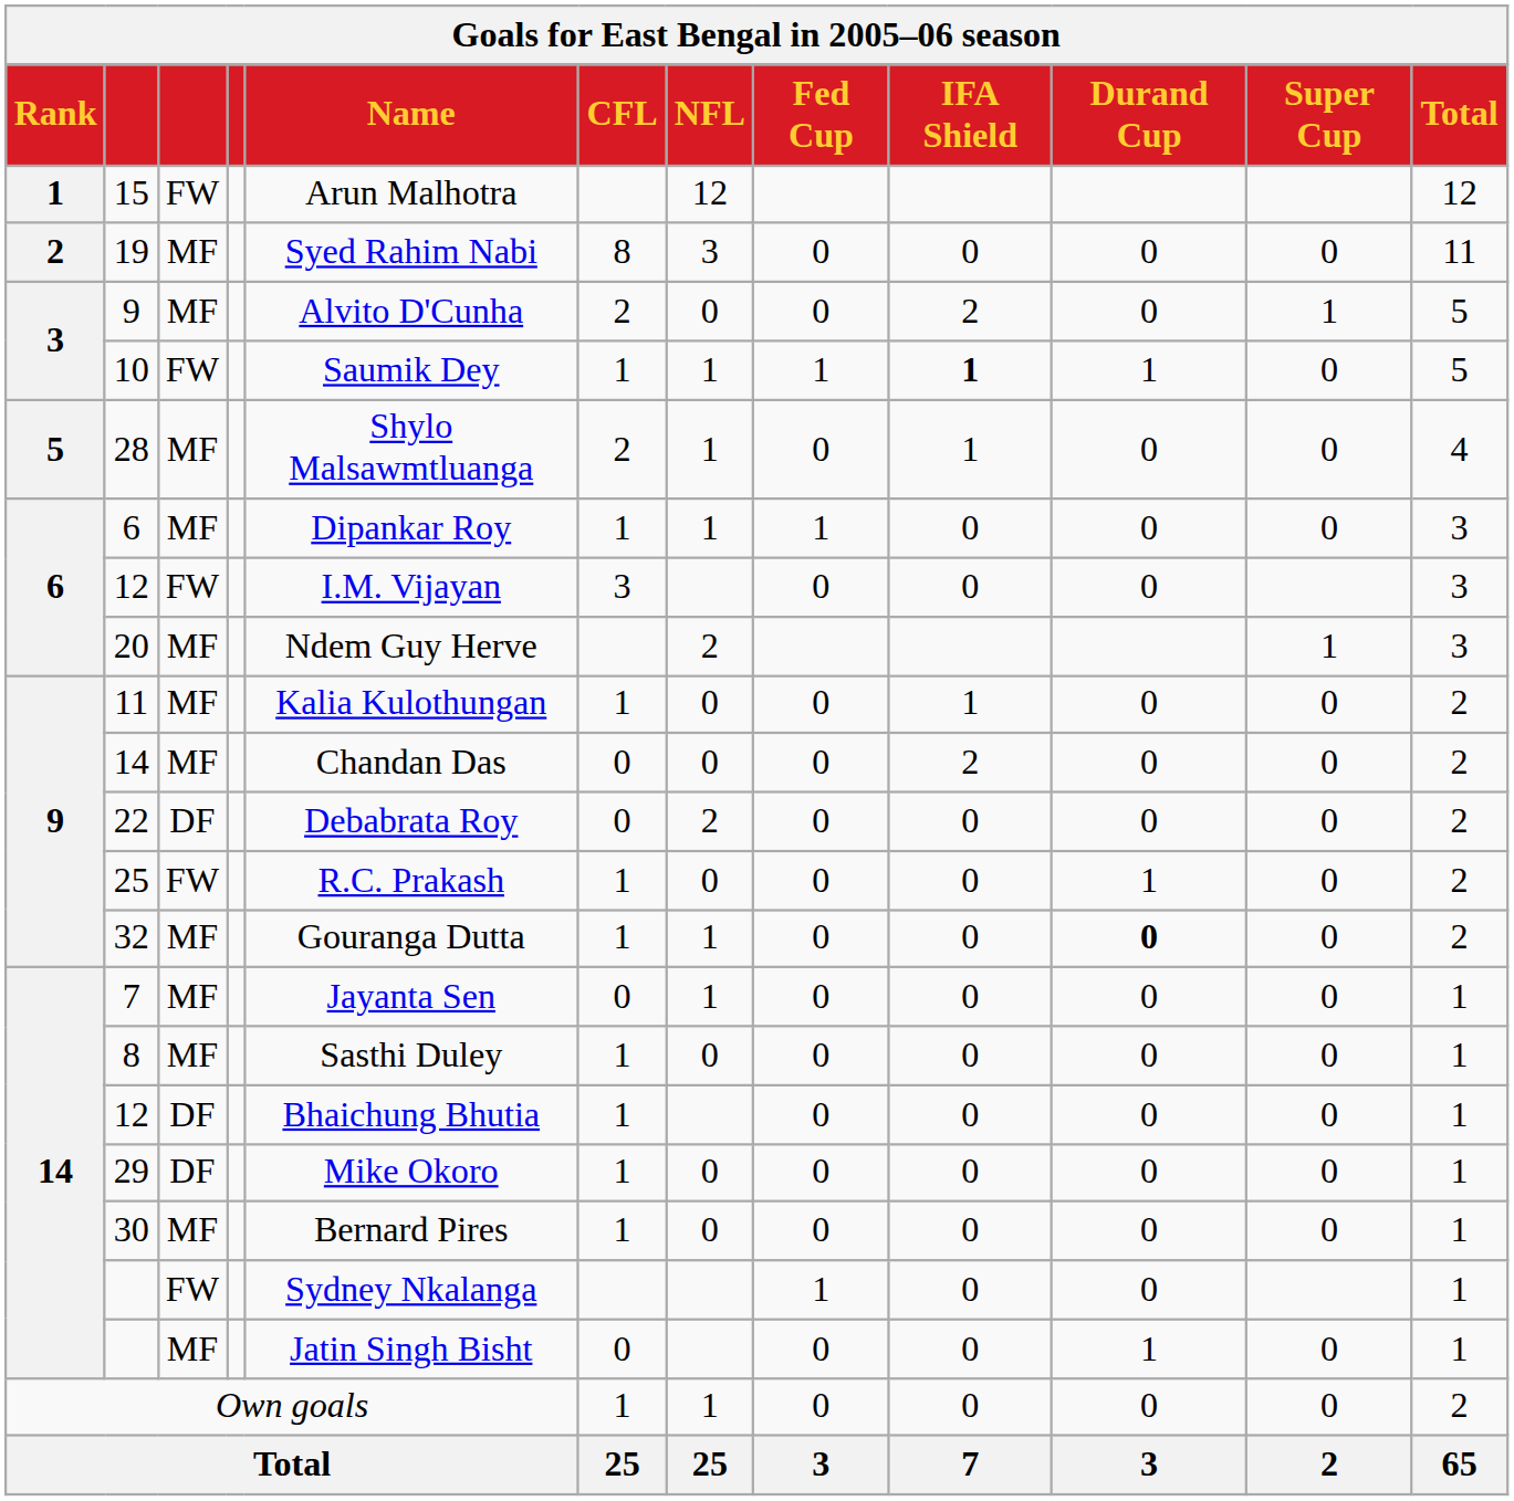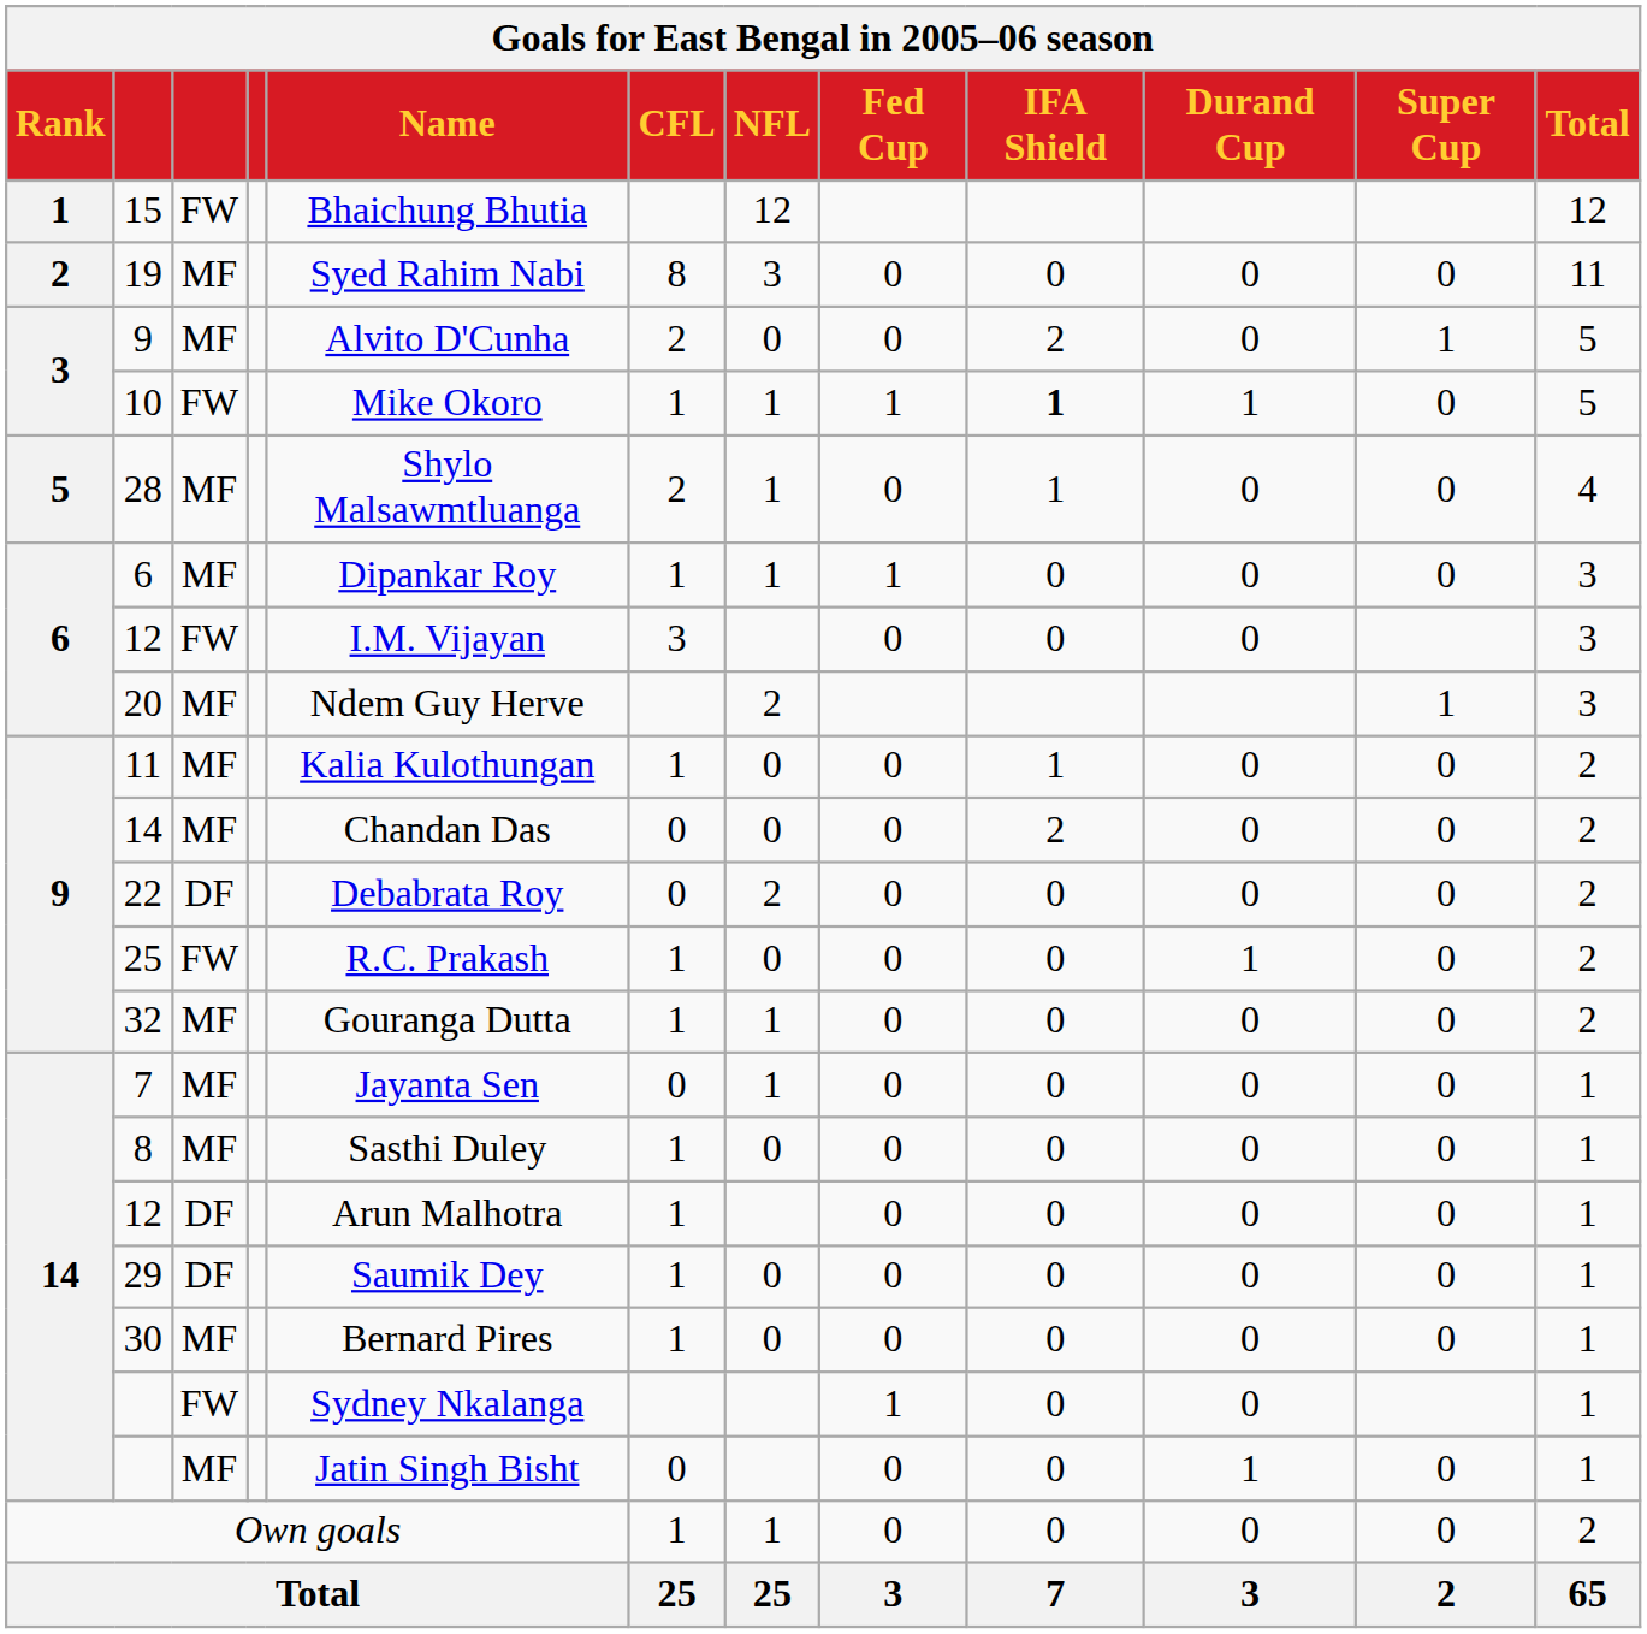15 | Name: Arun Malhotra -> Bhaichung Bhutia
10 | Name: Saumik Dey -> Mike Okoro
32 | Durand Cup: bold -> normal
12 / DF | Name: Bhaichung Bhutia -> Arun Malhotra
29 | Name: Mike Okoro -> Saumik Dey
